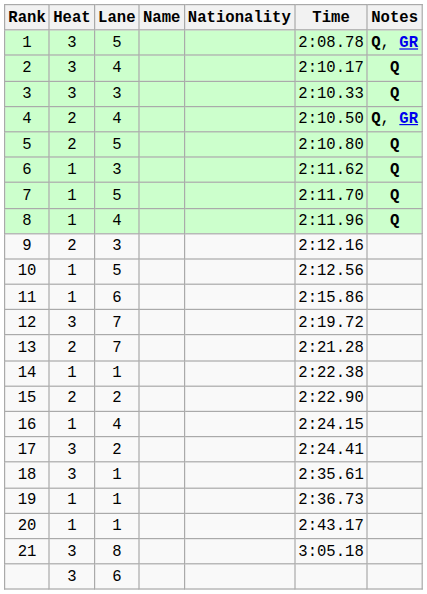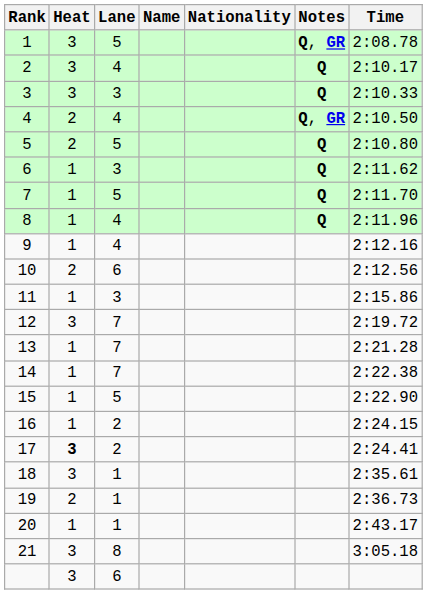columns swapped: Time <-> Notes
9 | Heat: 2 -> 1
9 | Lane: 3 -> 4
10 | Heat: 1 -> 2
10 | Lane: 5 -> 6
11 | Lane: 6 -> 3
13 | Heat: 2 -> 1
14 | Lane: 1 -> 7
15 | Heat: 2 -> 1
15 | Lane: 2 -> 5
16 | Lane: 4 -> 2
17 | Heat: normal -> bold
19 | Heat: 1 -> 2
